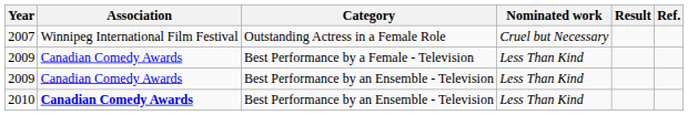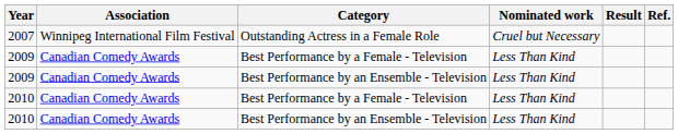+ row: 2010 | Canadian Comedy Awards | Best Performance by a Female - Television | Less Than Kind
2010 / Best Performance by an Ensemble - Television | Association: bold -> normal
